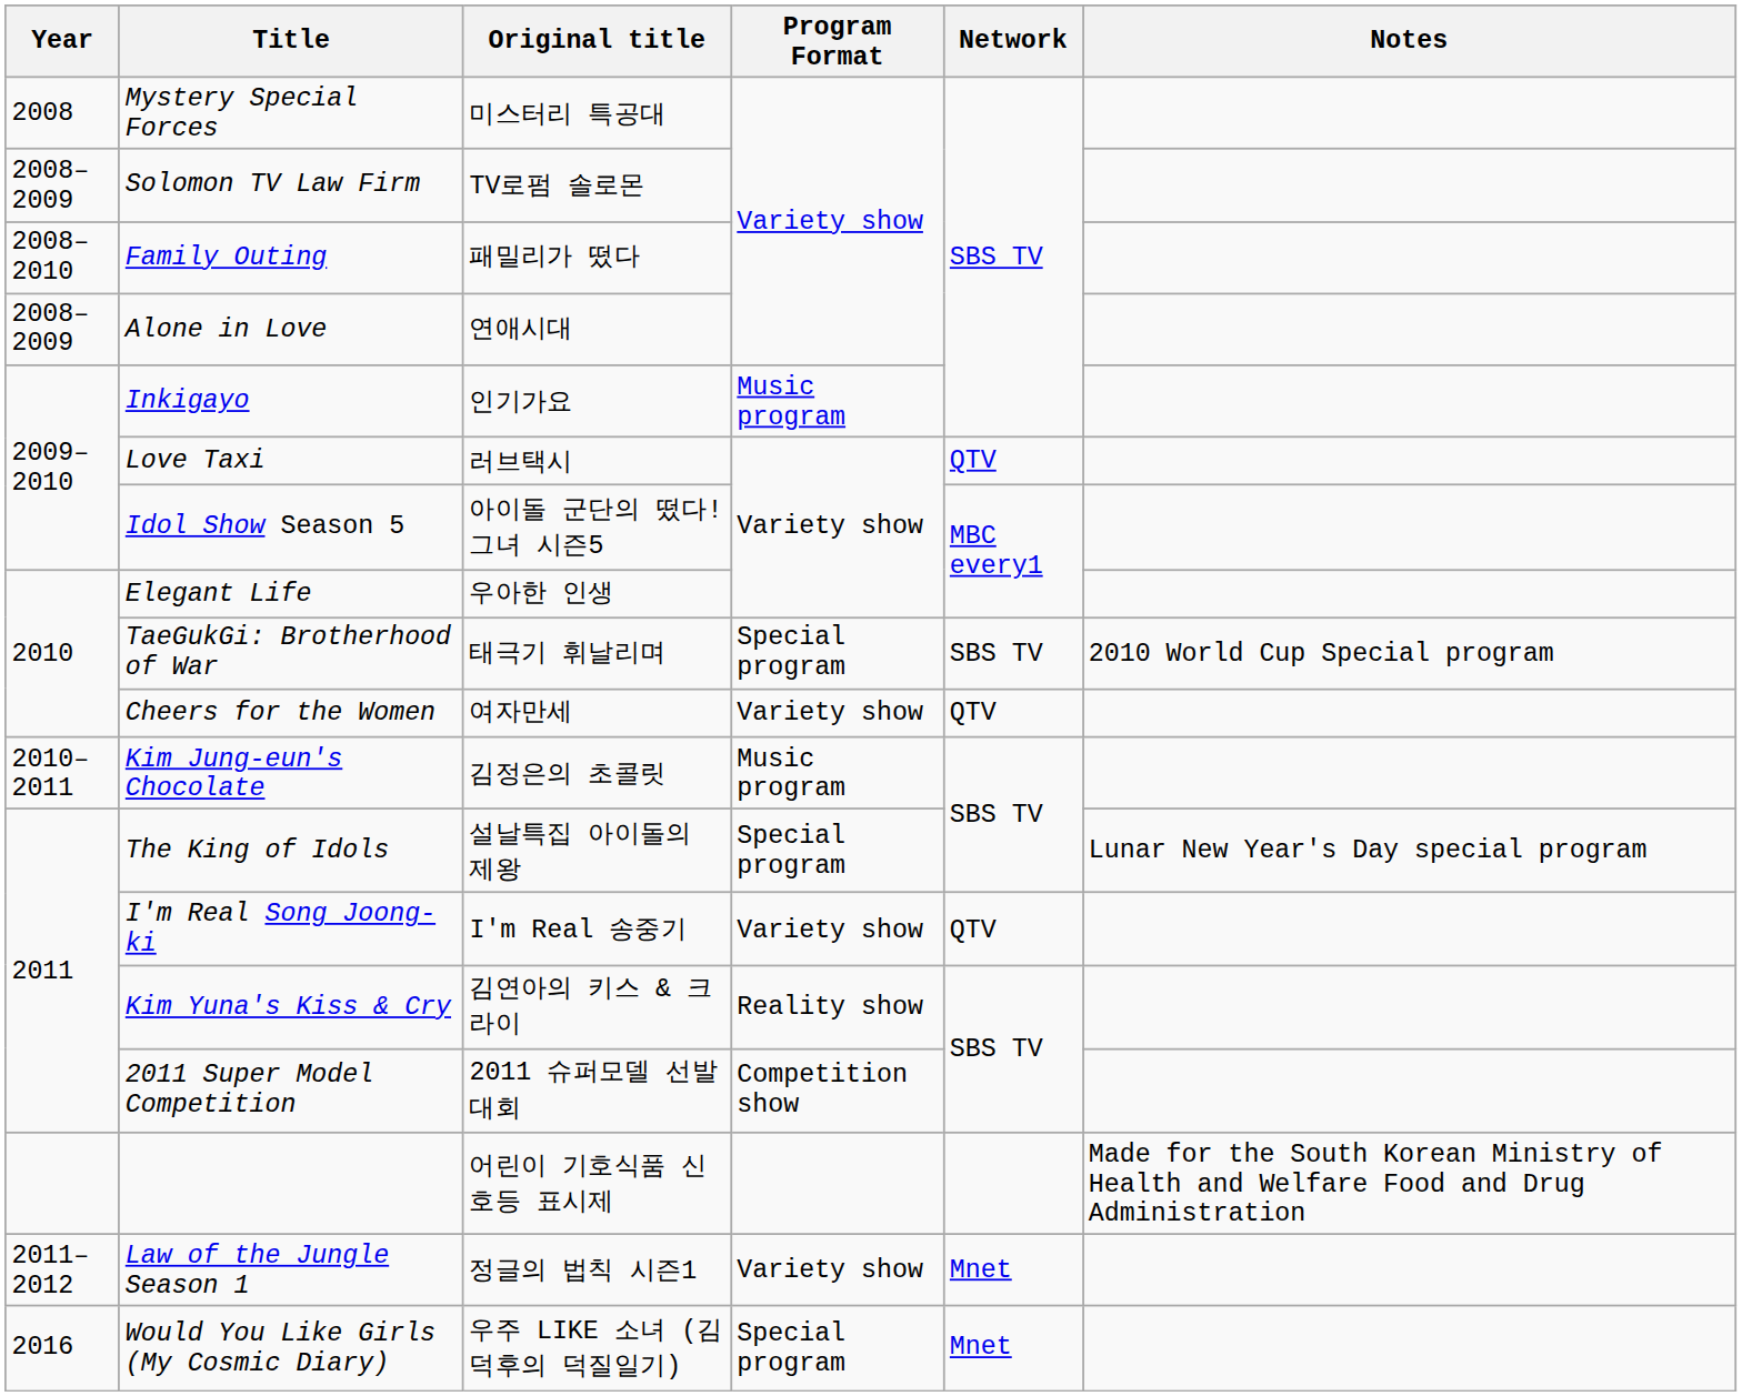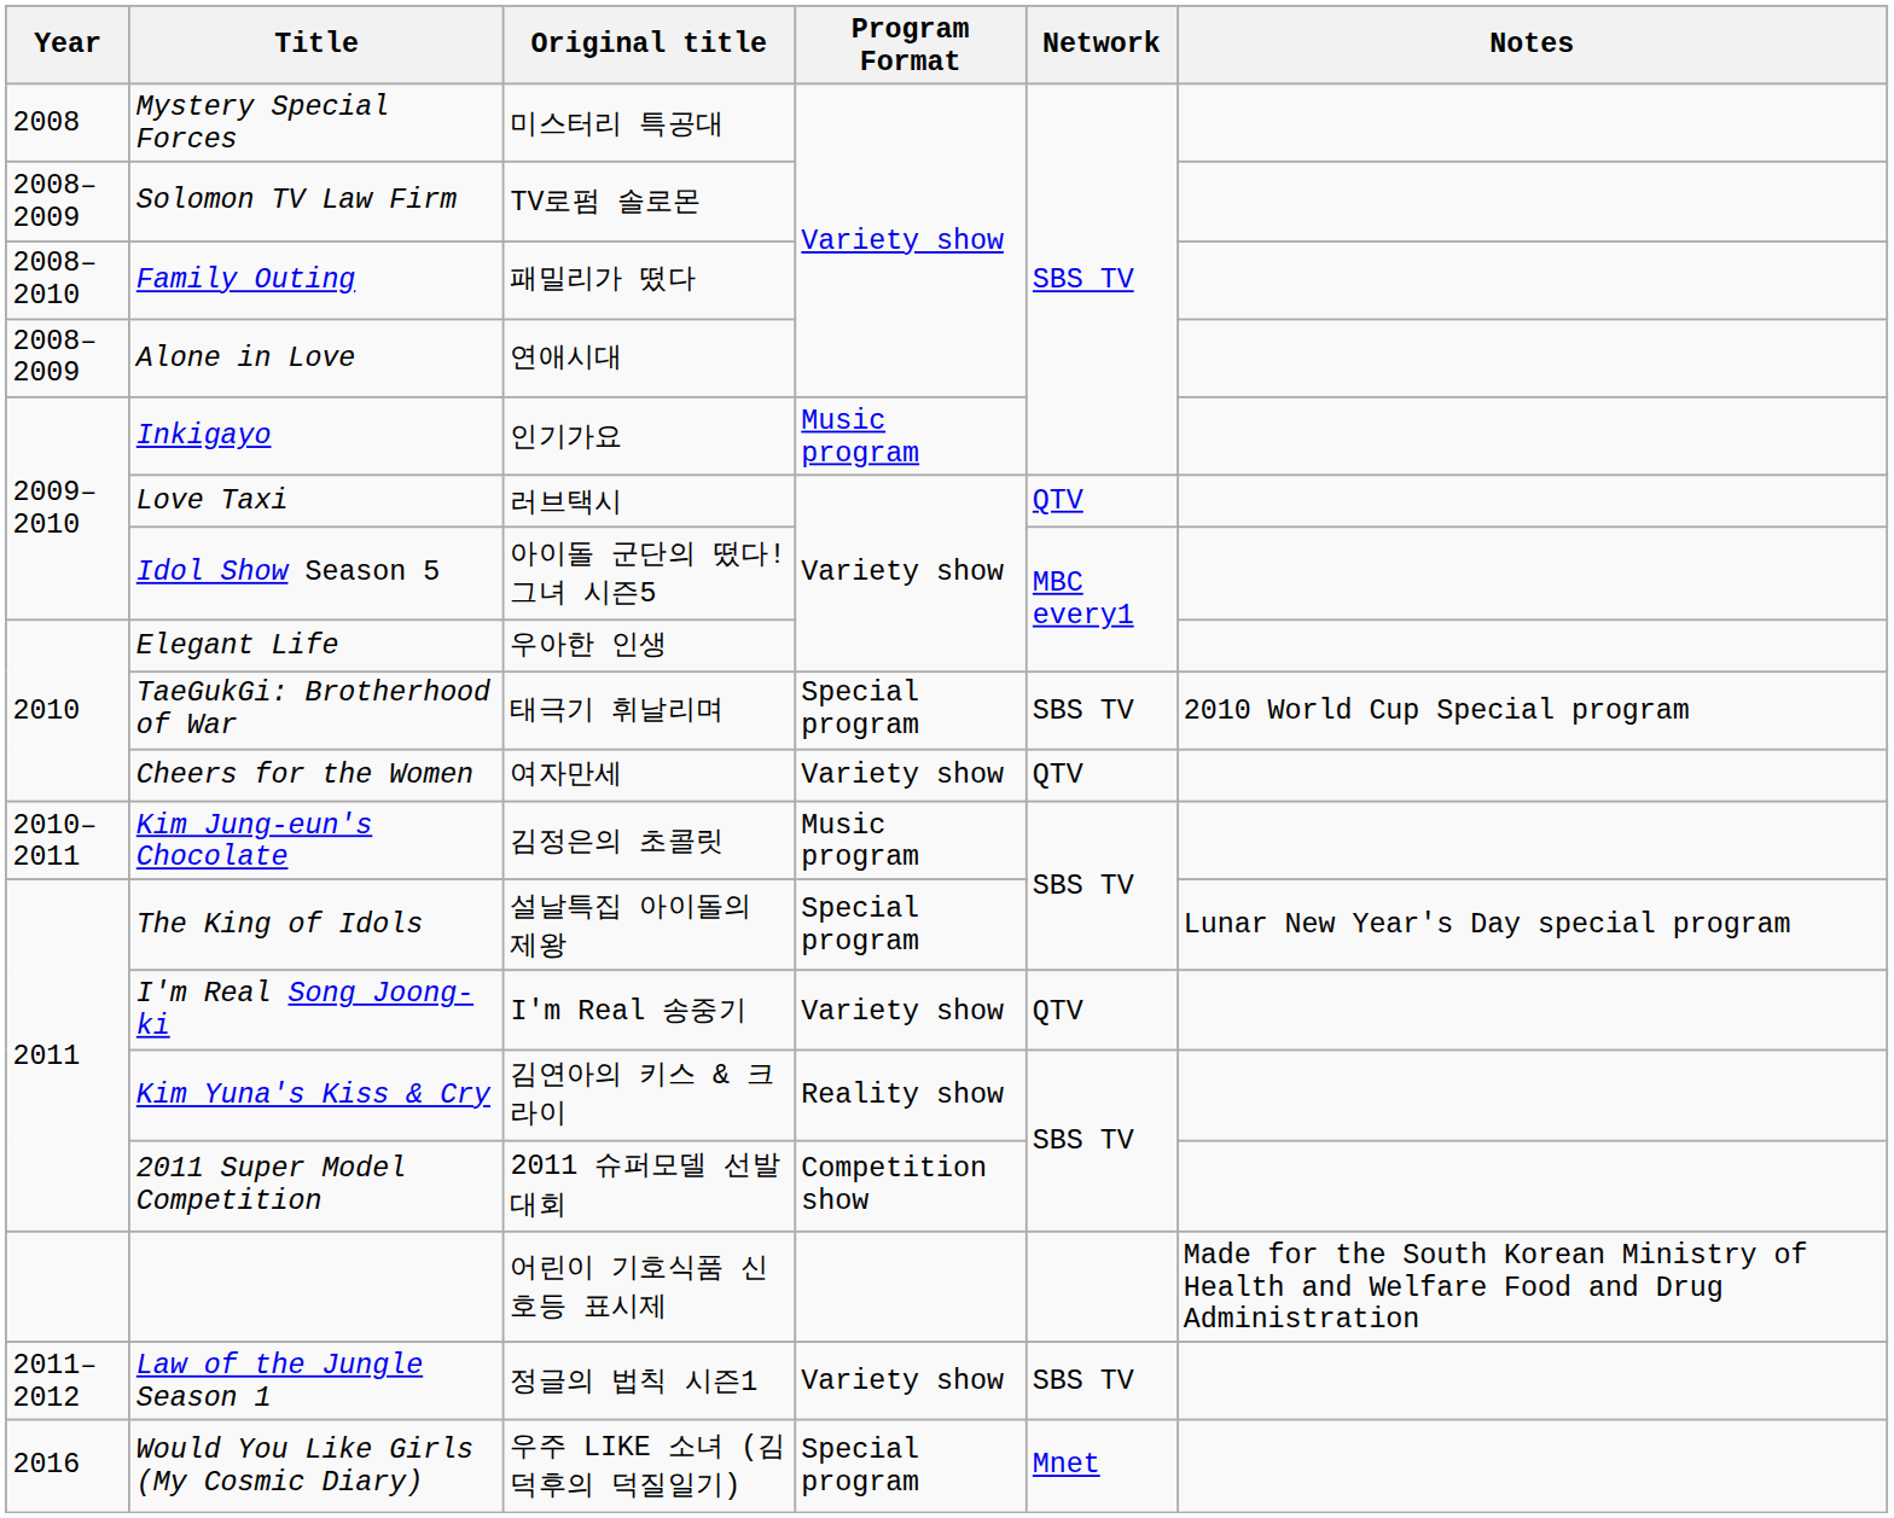Law of the Jungle Season 1 | Network: Mnet -> SBS TV
